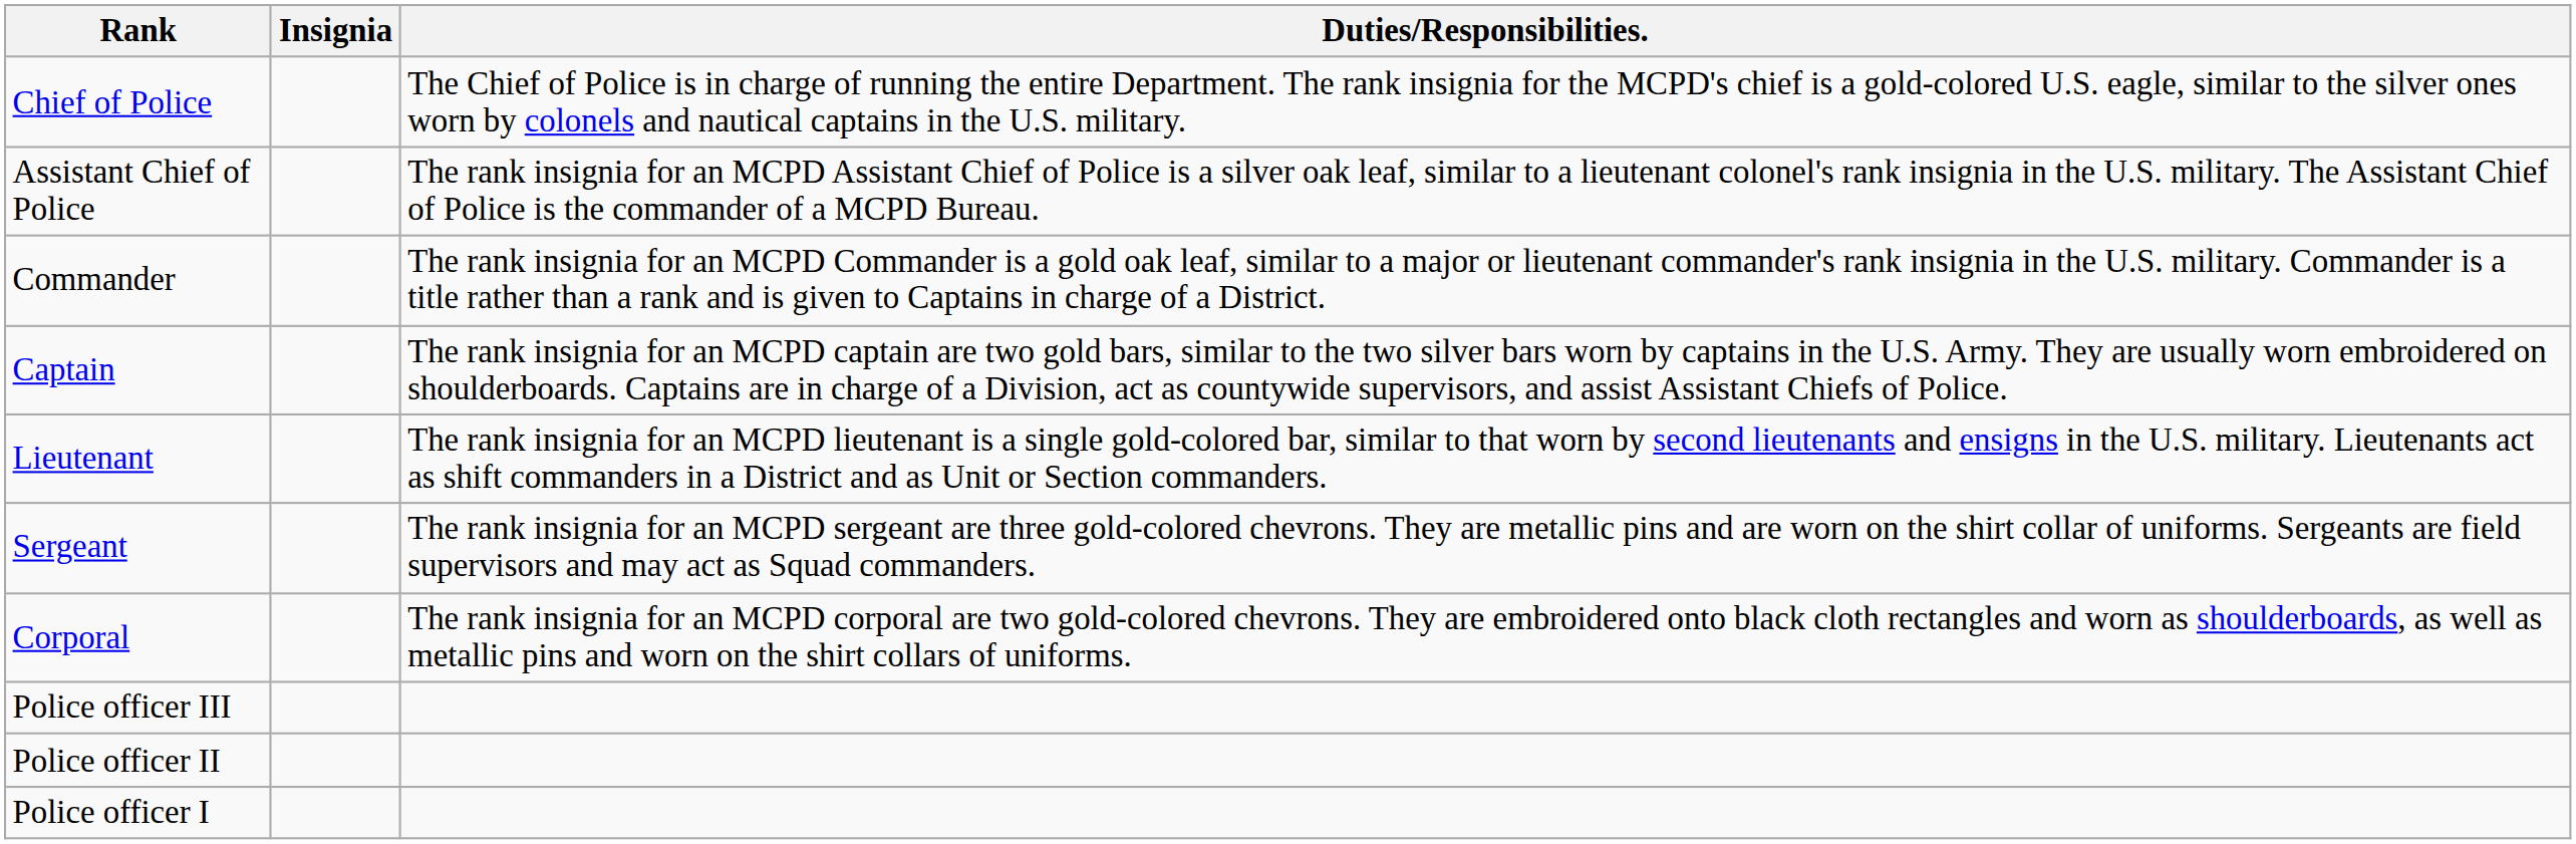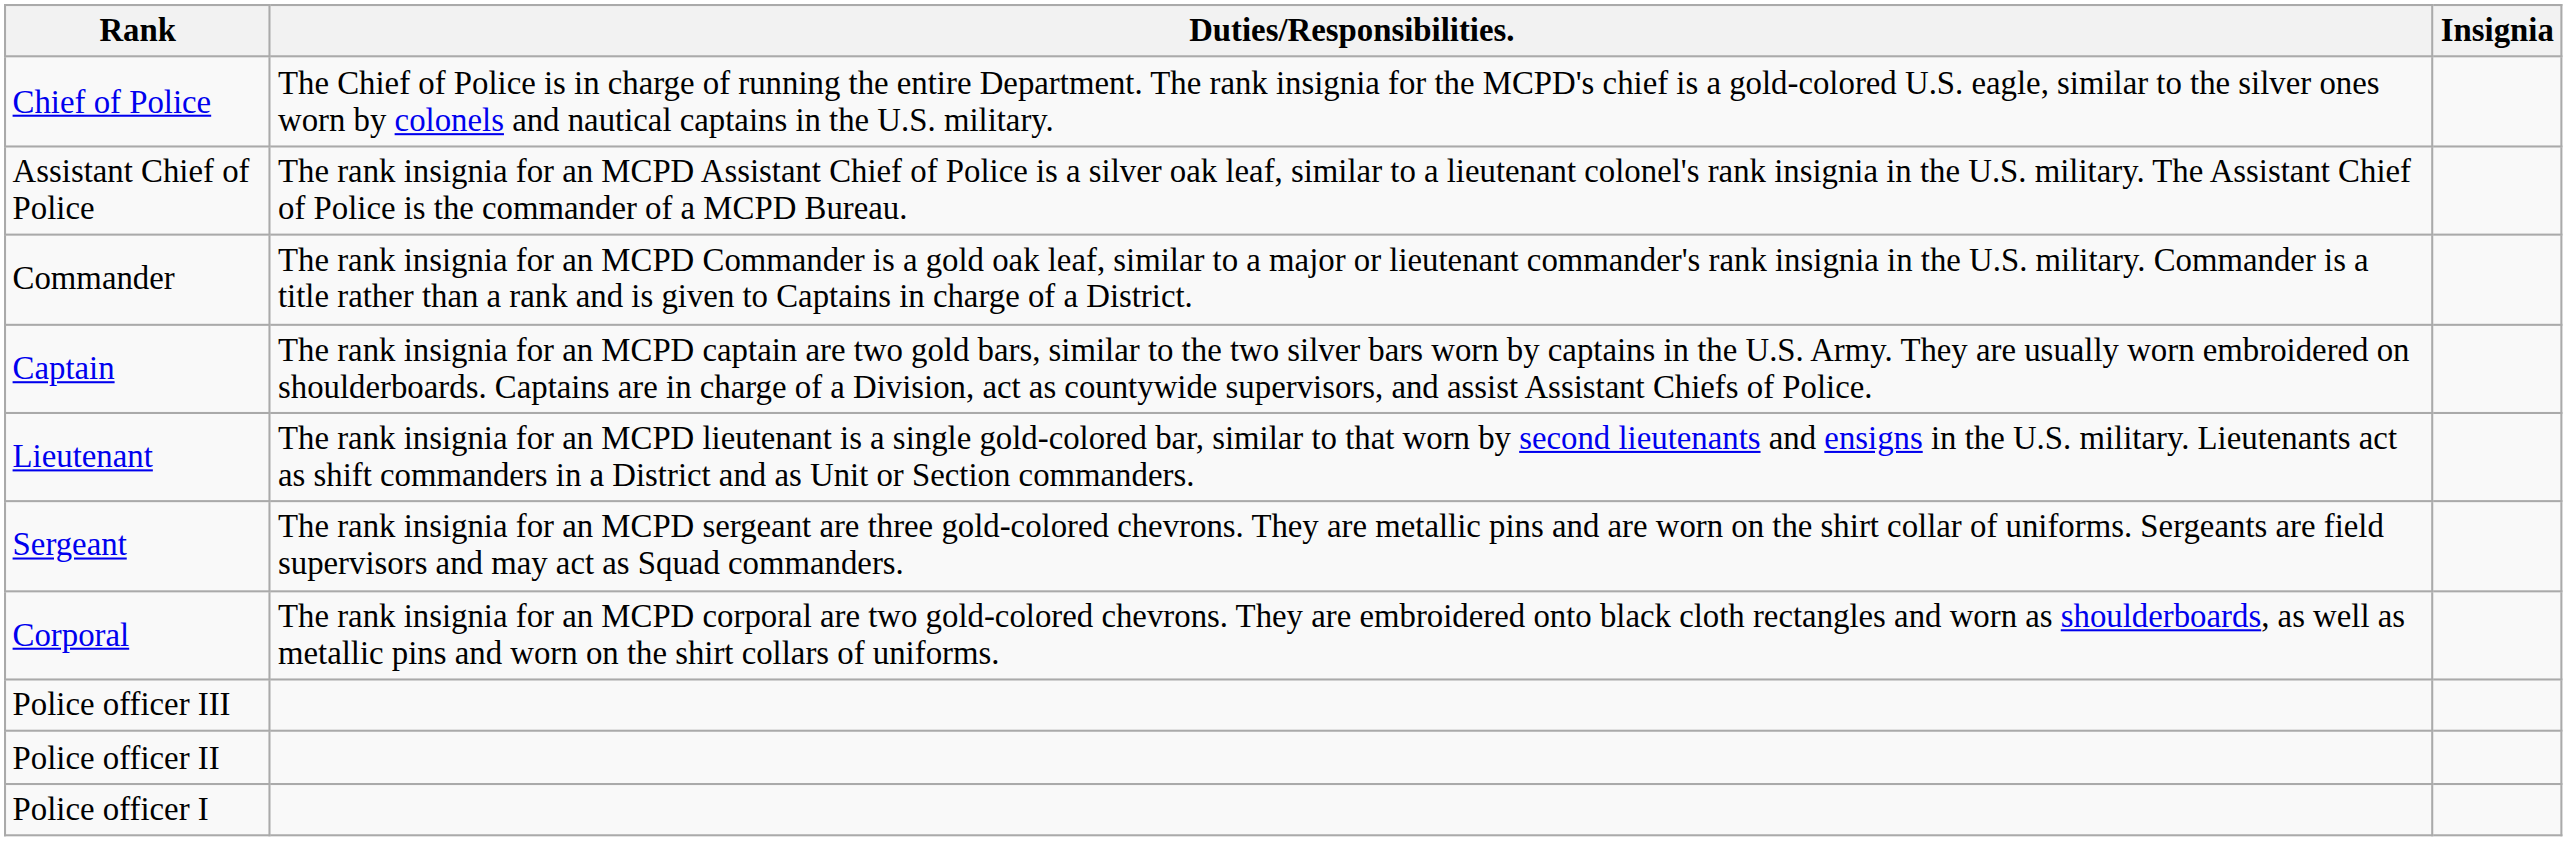columns swapped: Insignia <-> Duties/Responsibilities.
